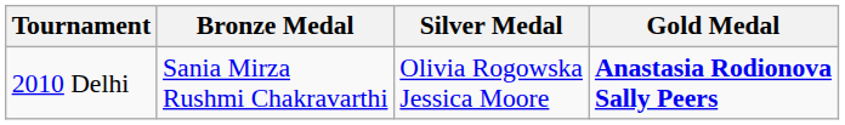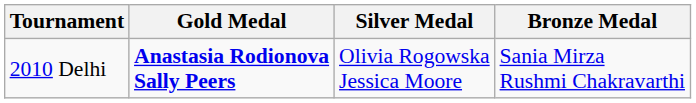columns swapped: Gold Medal <-> Bronze Medal
